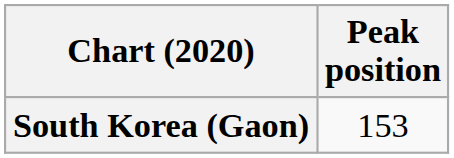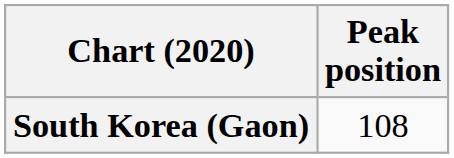South Korea (Gaon) | Peak position: 153 -> 108
